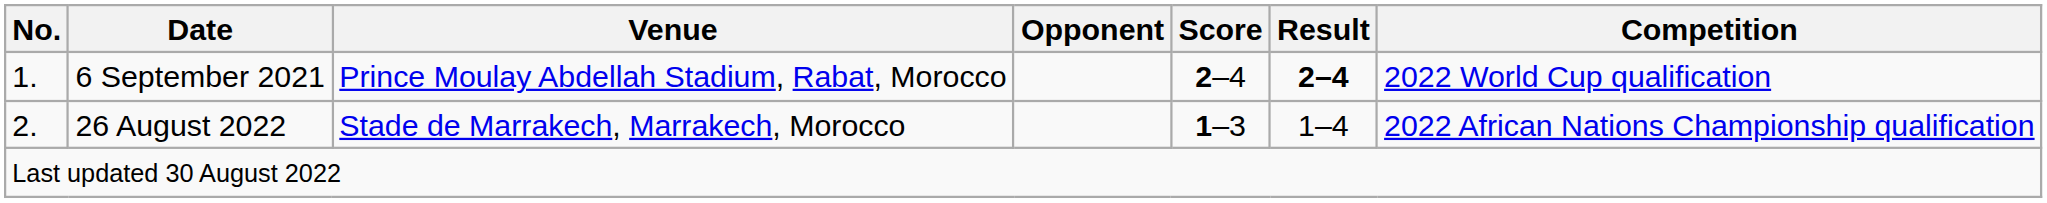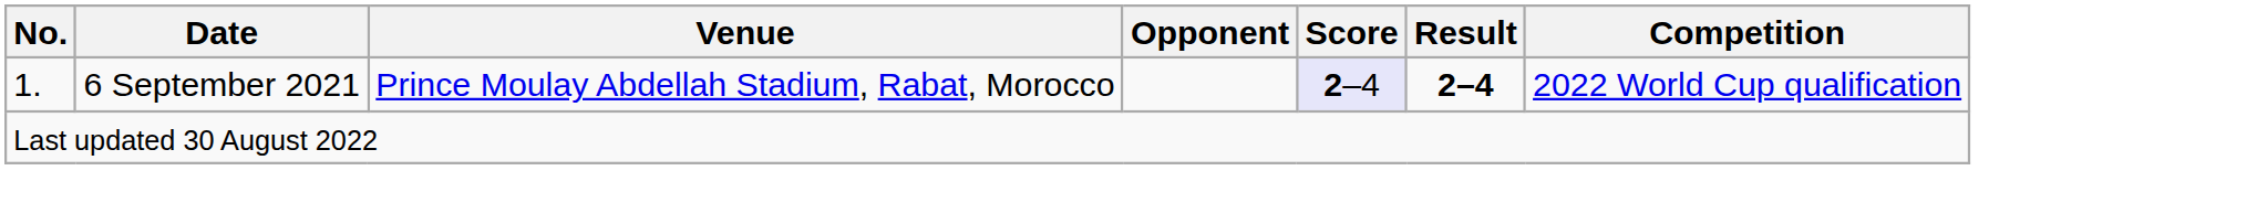6 September 2021 | Score: no background -> lavender background
- row: 2. | 26 August 2022 | Stade de Marrakech, Marrakech, Morocco | 1–3 | 1–4 | 2022 African Nations Championship qualification
